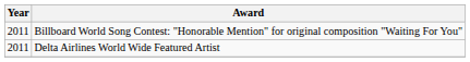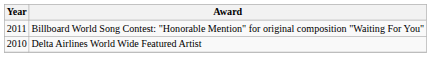Delta Airlines World Wide Featured Artist | Year: 2011 -> 2010
